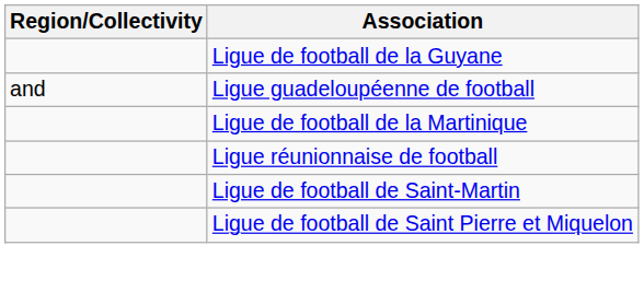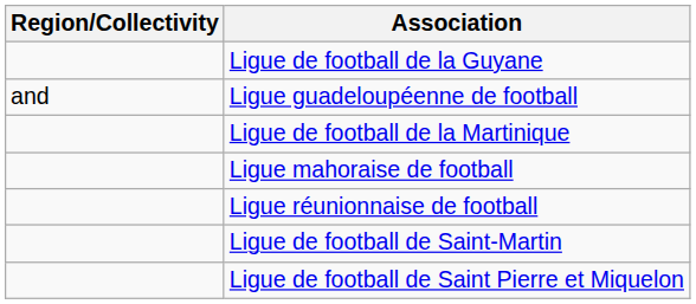+ row: Ligue mahoraise de football
